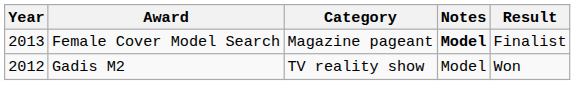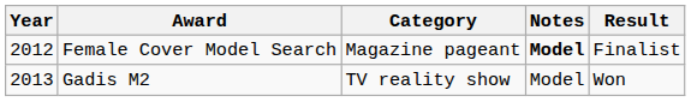Female Cover Model Search | Year: 2013 -> 2012
Gadis M2 | Year: 2012 -> 2013
